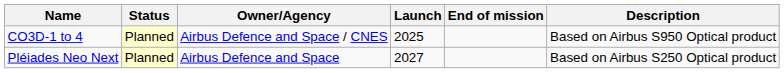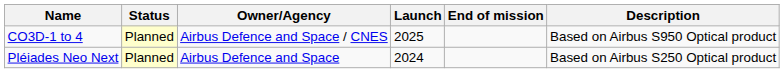Pléiades Neo Next | Launch: 2027 -> 2024
